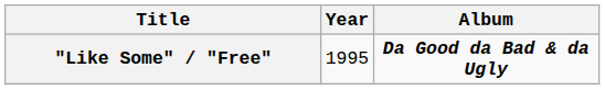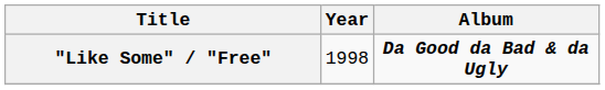"Like Some" / "Free" | Year: 1995 -> 1998
